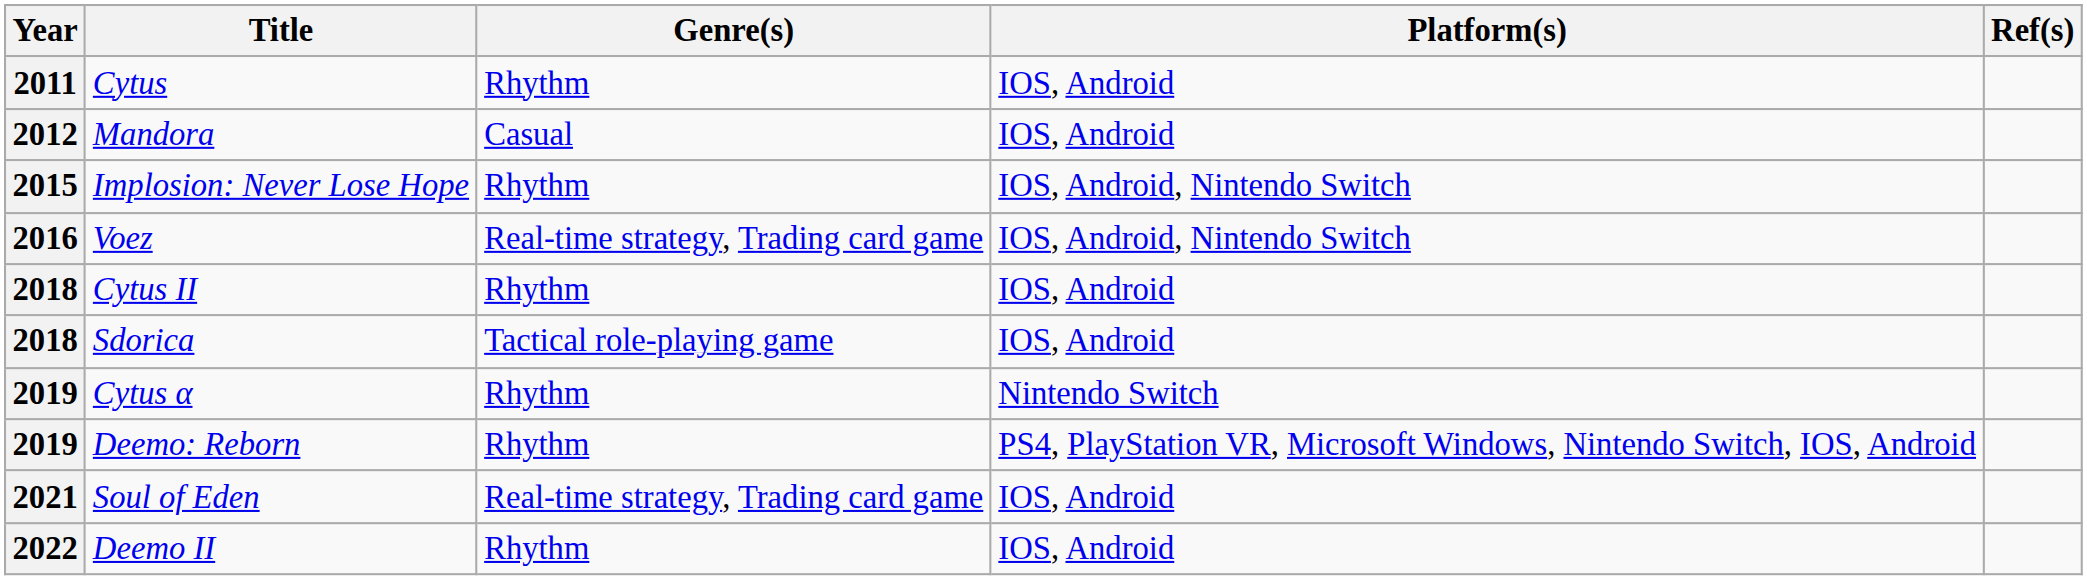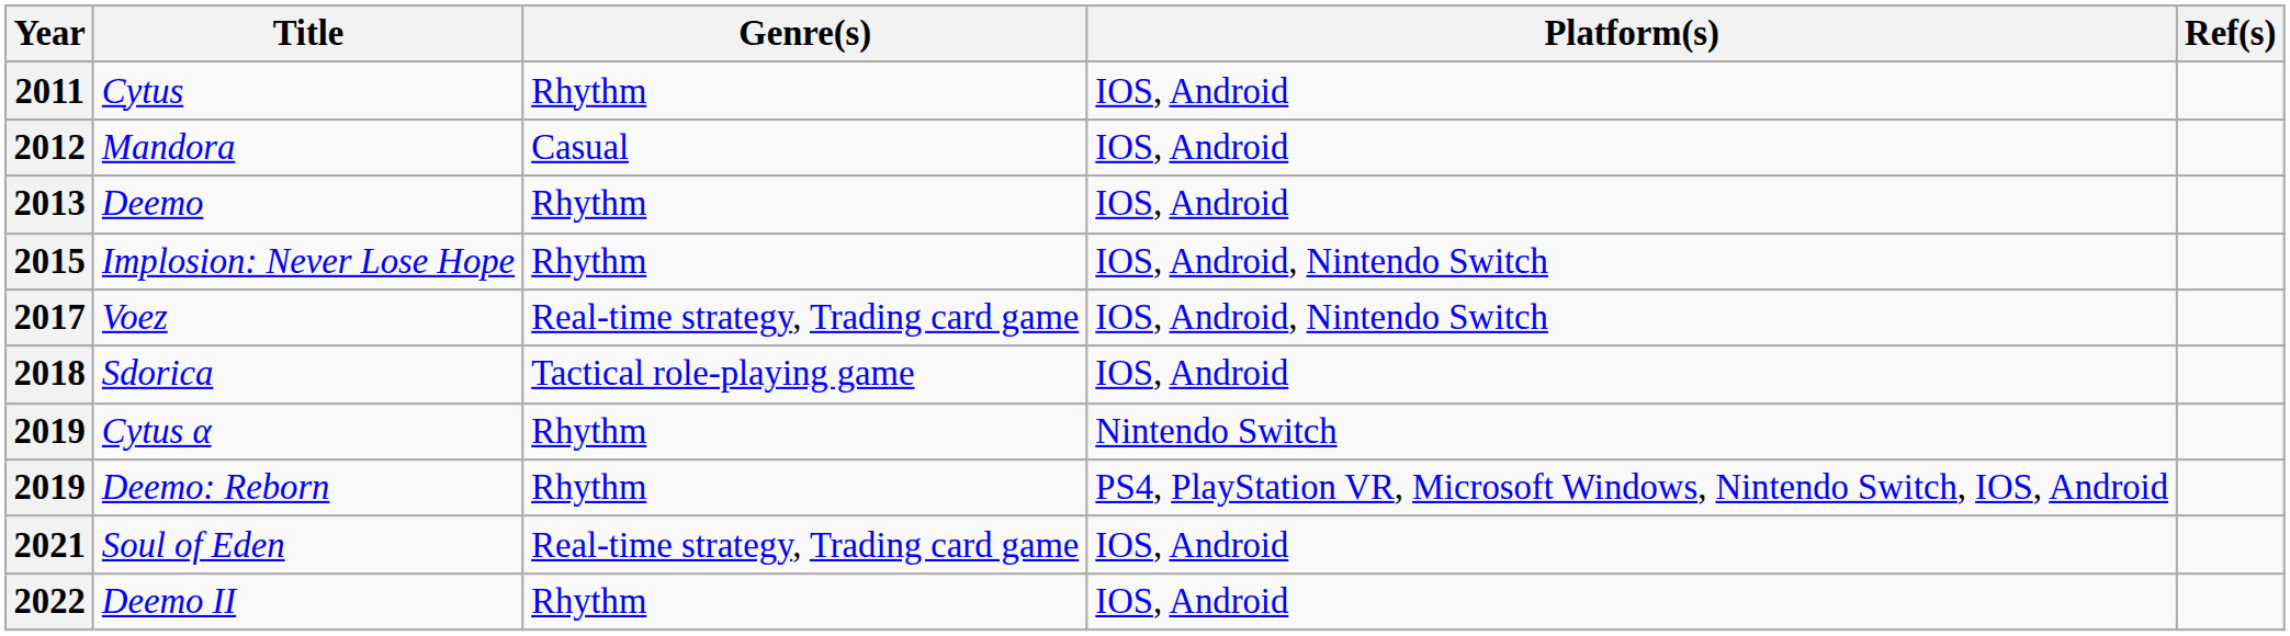+ row: 2013 | Deemo | Rhythm | IOS, Android
Voez | Year: 2016 -> 2017
- row: 2018 | Cytus II | Rhythm | IOS, Android
